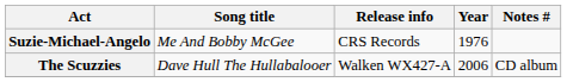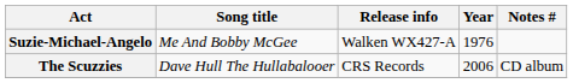Suzie-Michael-Angelo | Release info: CRS Records -> Walken WX427-A
The Scuzzies | Release info: Walken WX427-A -> CRS Records
